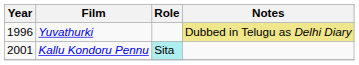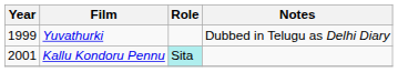Yuvathurki | Year: 1996 -> 1999
Yuvathurki | Notes: khaki background -> no background
